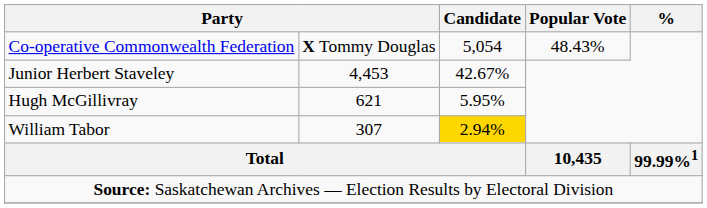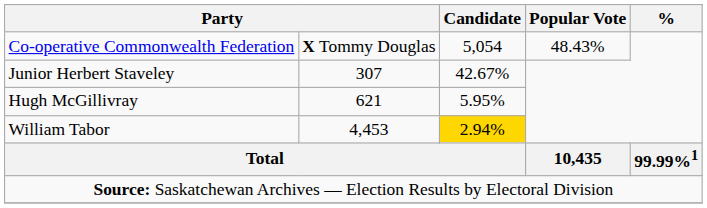Junior Herbert Staveley | column 2: 4,453 -> 307
William Tabor | column 2: 307 -> 4,453
